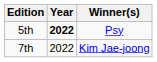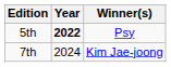7th | Year: 2022 -> 2024
